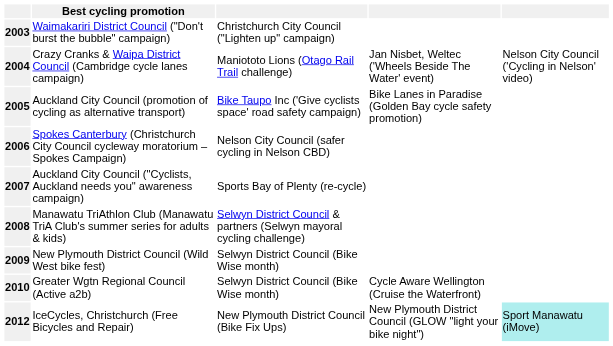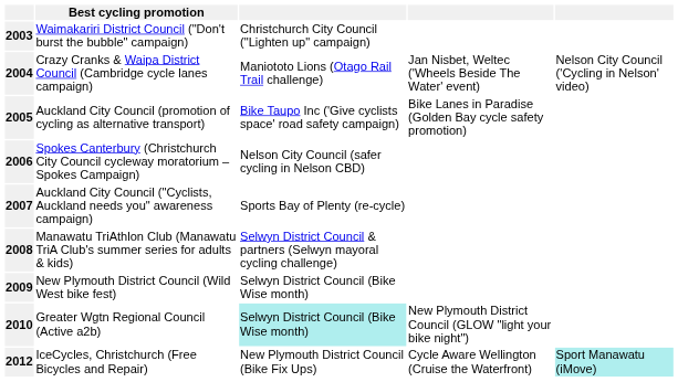Greater Wgtn Regional Council (Active a2b) | column 3: no background -> paleturquoise background
Greater Wgtn Regional Council (Active a2b) | column 4: Cycle Aware Wellington (Cruise the Waterfront) -> New Plymouth District Council (GLOW "light your bike night")
IceCycles, Christchurch (Free Bicycles and Repair) | column 4: New Plymouth District Council (GLOW "light your bike night") -> Cycle Aware Wellington (Cruise the Waterfront)
